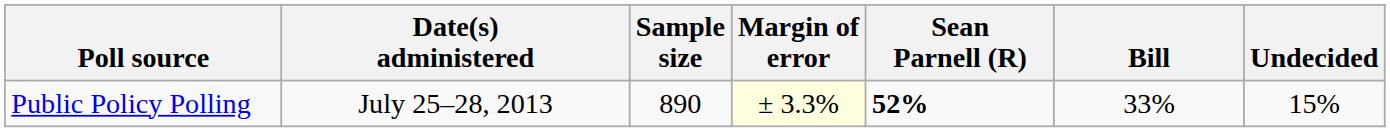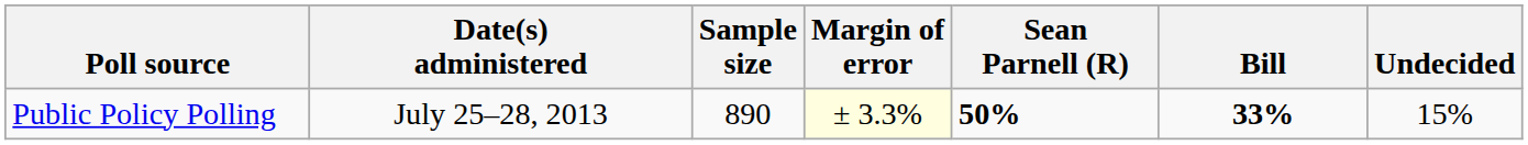Public Policy Polling | Sean Parnell (R): 52% -> 50%
Public Policy Polling | Bill: normal -> bold
